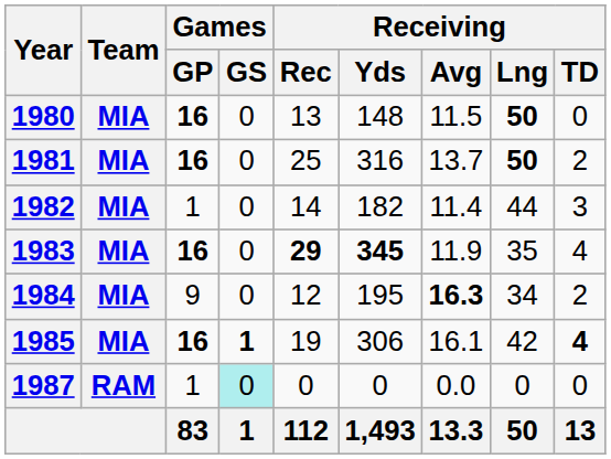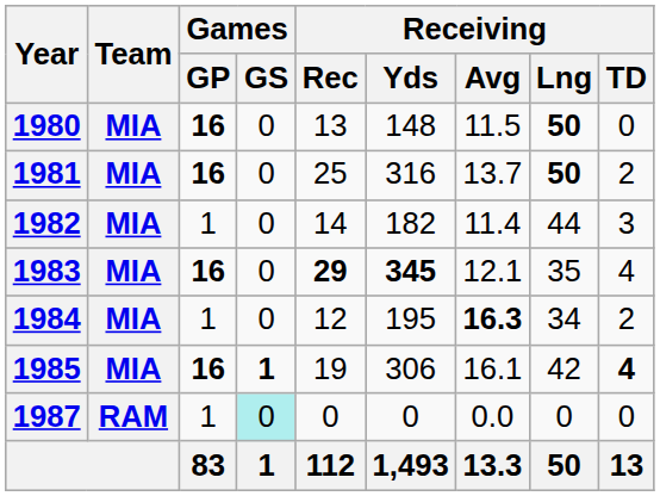1983 | Receiving / Avg: 11.9 -> 12.1
1984 | Games / GP: 9 -> 1
